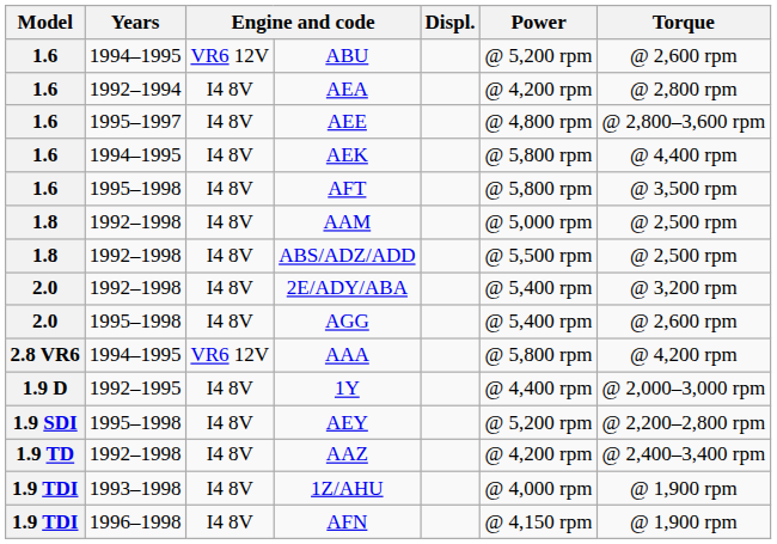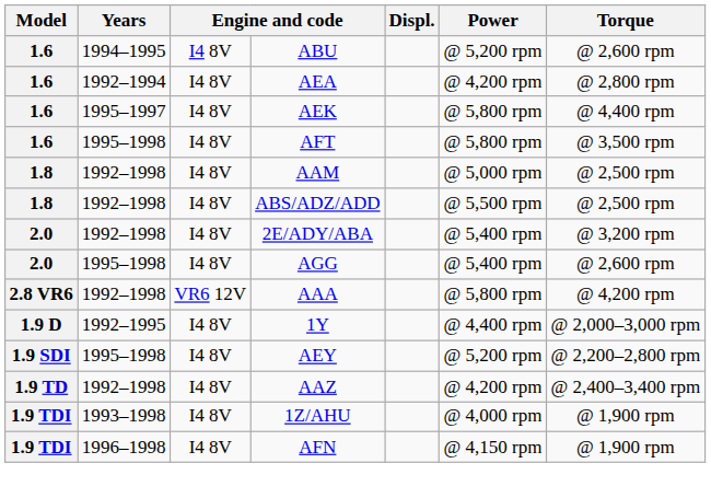ABU | column 3: VR6 12V -> I4 8V
- row: 1.6 | 1995–1997 | I4 8V | AEE | @ 4,800 rpm | @ 2,800–3,600 rpm
AEK | Years: 1994–1995 -> 1995–1997
AAA | Years: 1994–1995 -> 1992–1998
